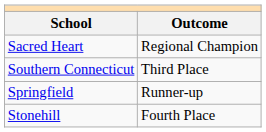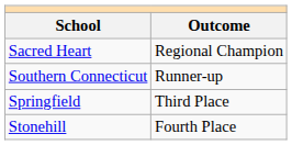Southern Connecticut | Outcome: Third Place -> Runner-up
Springfield | Outcome: Runner-up -> Third Place
